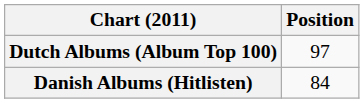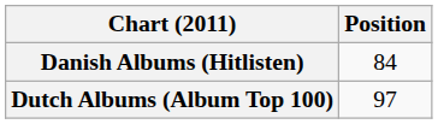rows swapped: Danish Albums (Hitlisten) <-> Dutch Albums (Album Top 100)
